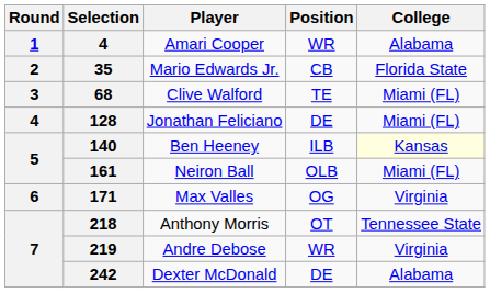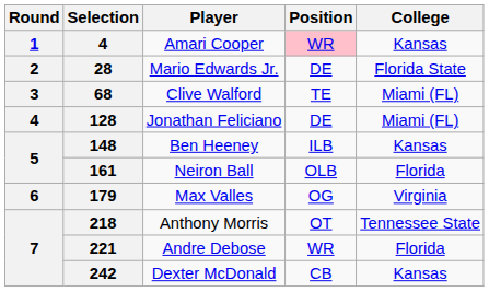Amari Cooper | Position: no background -> pink background
Amari Cooper | College: Alabama -> Kansas
Mario Edwards Jr. | Selection: 35 -> 28
Mario Edwards Jr. | Position: CB -> DE
Ben Heeney | Selection: 140 -> 148
Ben Heeney | College: lightyellow background -> no background
Neiron Ball | College: Miami (FL) -> Florida
Max Valles | Selection: 171 -> 179
Andre Debose | Selection: 219 -> 221
Andre Debose | College: Virginia -> Florida
Dexter McDonald | Position: DE -> CB
Dexter McDonald | College: Alabama -> Kansas
